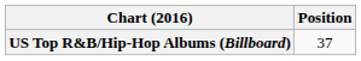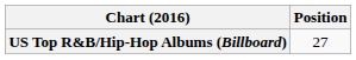US Top R&B/Hip-Hop Albums (Billboard) | Position: 37 -> 27
